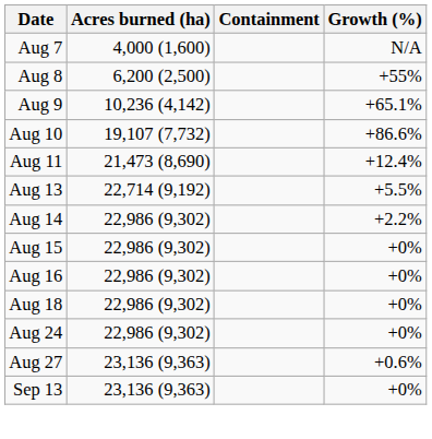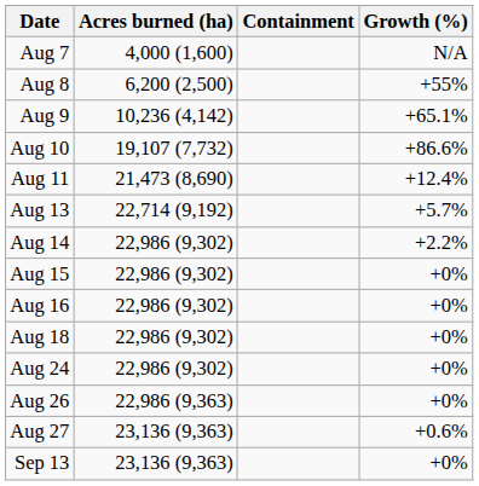Aug 13 | Growth (%): +5.5% -> +5.7%
+ row: Aug 26 | 22,986 (9,363) | +0%
